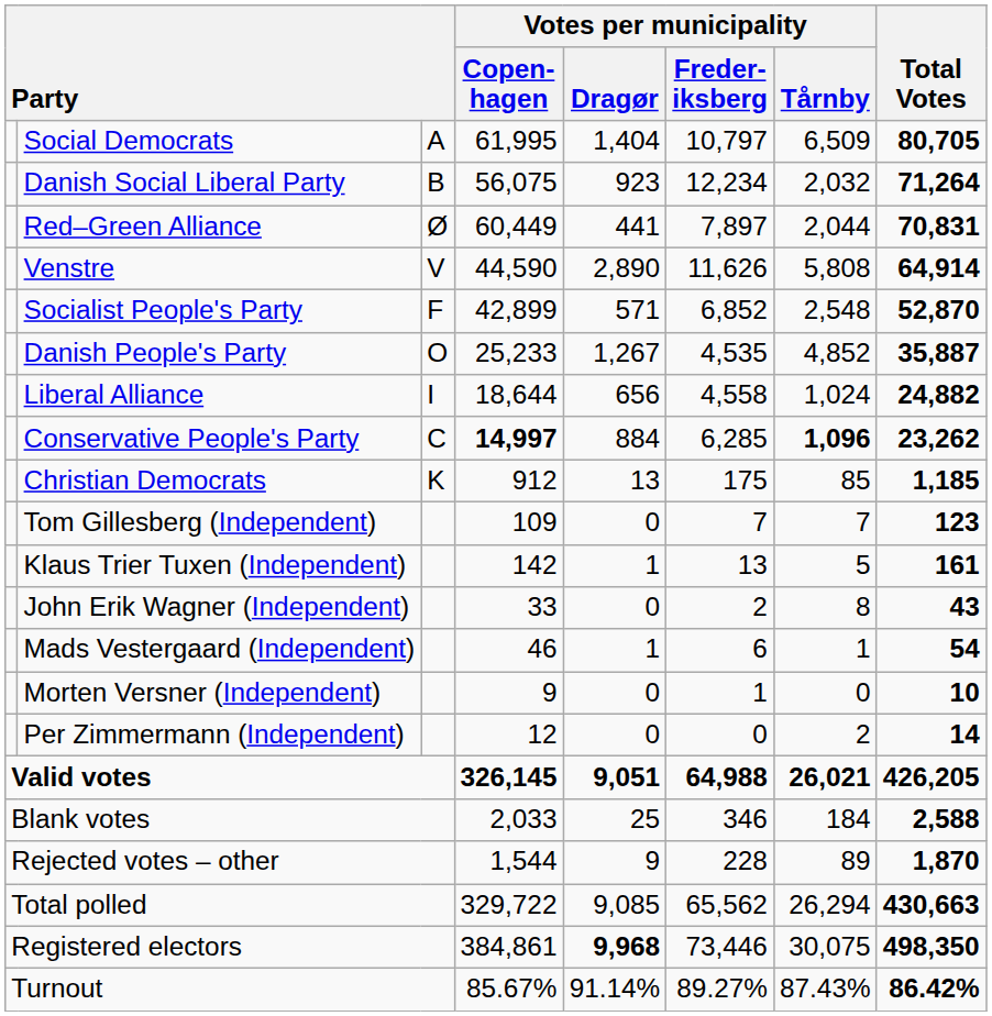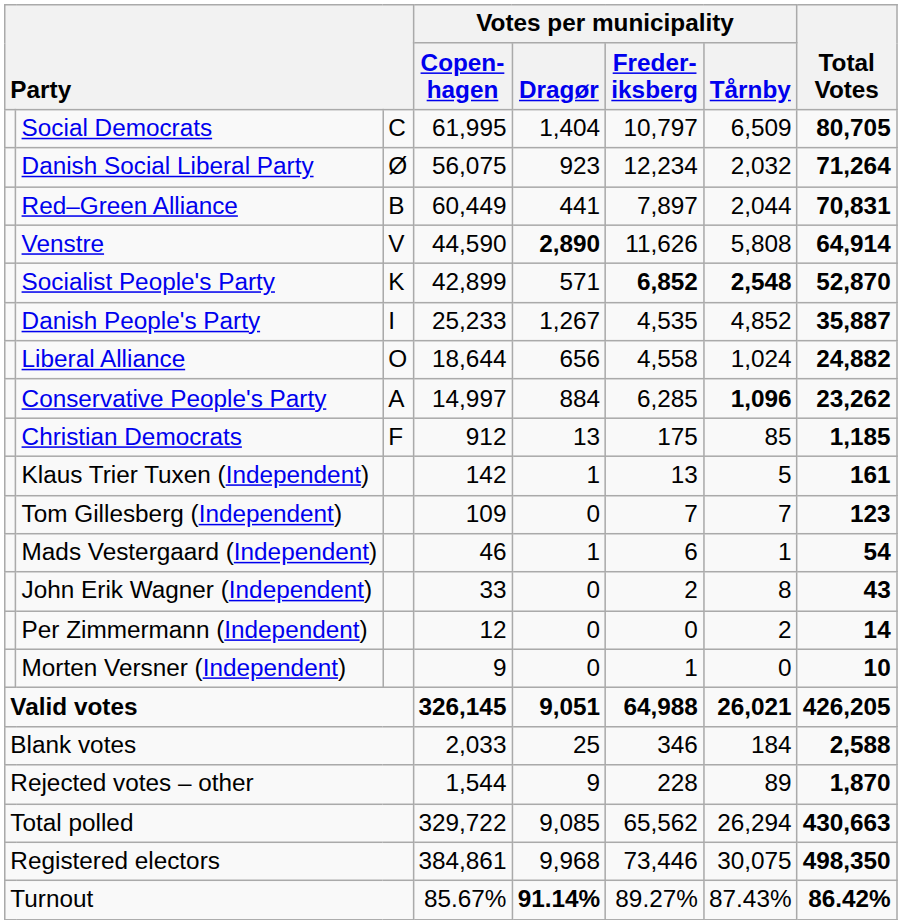Social Democrats | column 3: A -> C
Danish Social Liberal Party | column 3: B -> Ø
Red–Green Alliance | column 3: Ø -> B
Venstre | Votes per municipality / Dragør: normal -> bold
Socialist People's Party | column 3: F -> K
Socialist People's Party | Votes per municipality / Freder- iksberg: normal -> bold
Socialist People's Party | Votes per municipality / Tårnby: normal -> bold
Danish People's Party | column 3: O -> I
Liberal Alliance | column 3: I -> O
Conservative People's Party | column 3: C -> A
Conservative People's Party | Votes per municipality / Copen- hagen: bold -> normal
Christian Democrats | column 3: K -> F
rows swapped: Klaus Trier Tuxen (Independent) <-> Tom Gillesberg (Independent)
rows swapped: Mads Vestergaard (Independent) <-> John Erik Wagner (Independent)
rows swapped: Per Zimmermann (Independent) <-> Morten Versner (Independent)
Registered electors | Votes per municipality / Dragør: bold -> normal
Turnout | Votes per municipality / Dragør: normal -> bold
